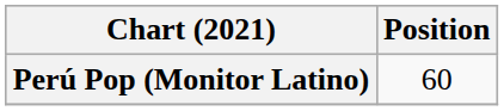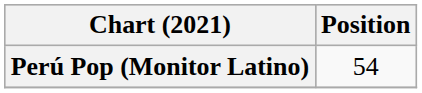Perú Pop (Monitor Latino) | Position: 60 -> 54
